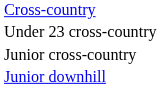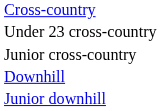+ row: Downhill
